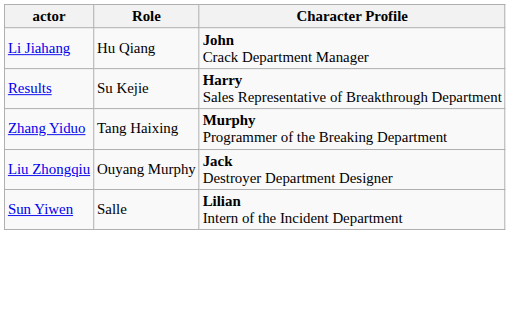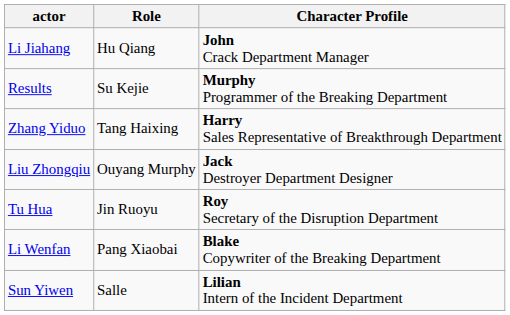Results | Character Profile: Harry Sales Representative of Breakthrough Department -> Murphy Programmer of the Breaking Department
Zhang Yiduo | Character Profile: Murphy Programmer of the Breaking Department -> Harry Sales Representative of Breakthrough Department
+ row: Tu Hua | Jin Ruoyu | Roy Secretary of the Disruption Department
+ row: Li Wenfan | Pang Xiaobai | Blake Copywriter of the Breaking Department
